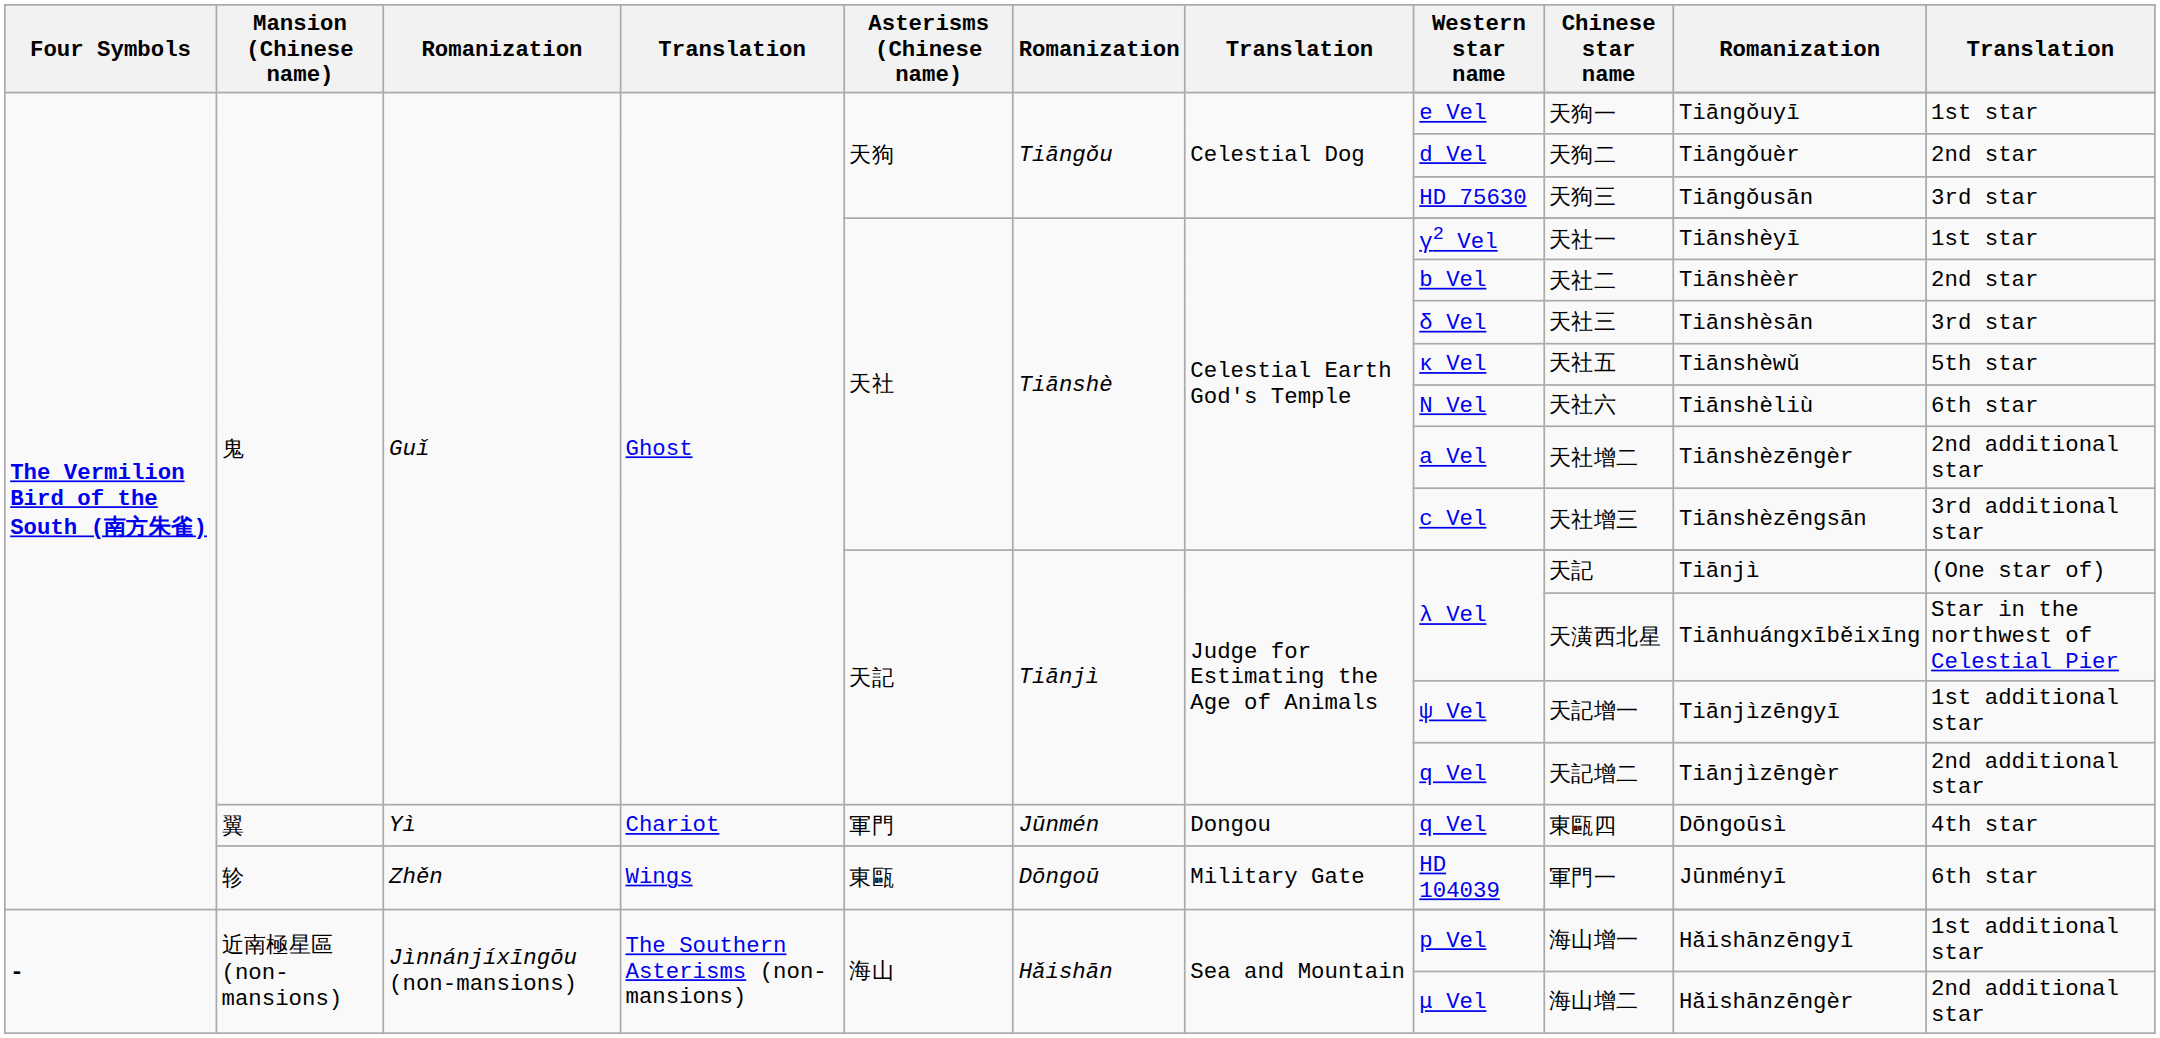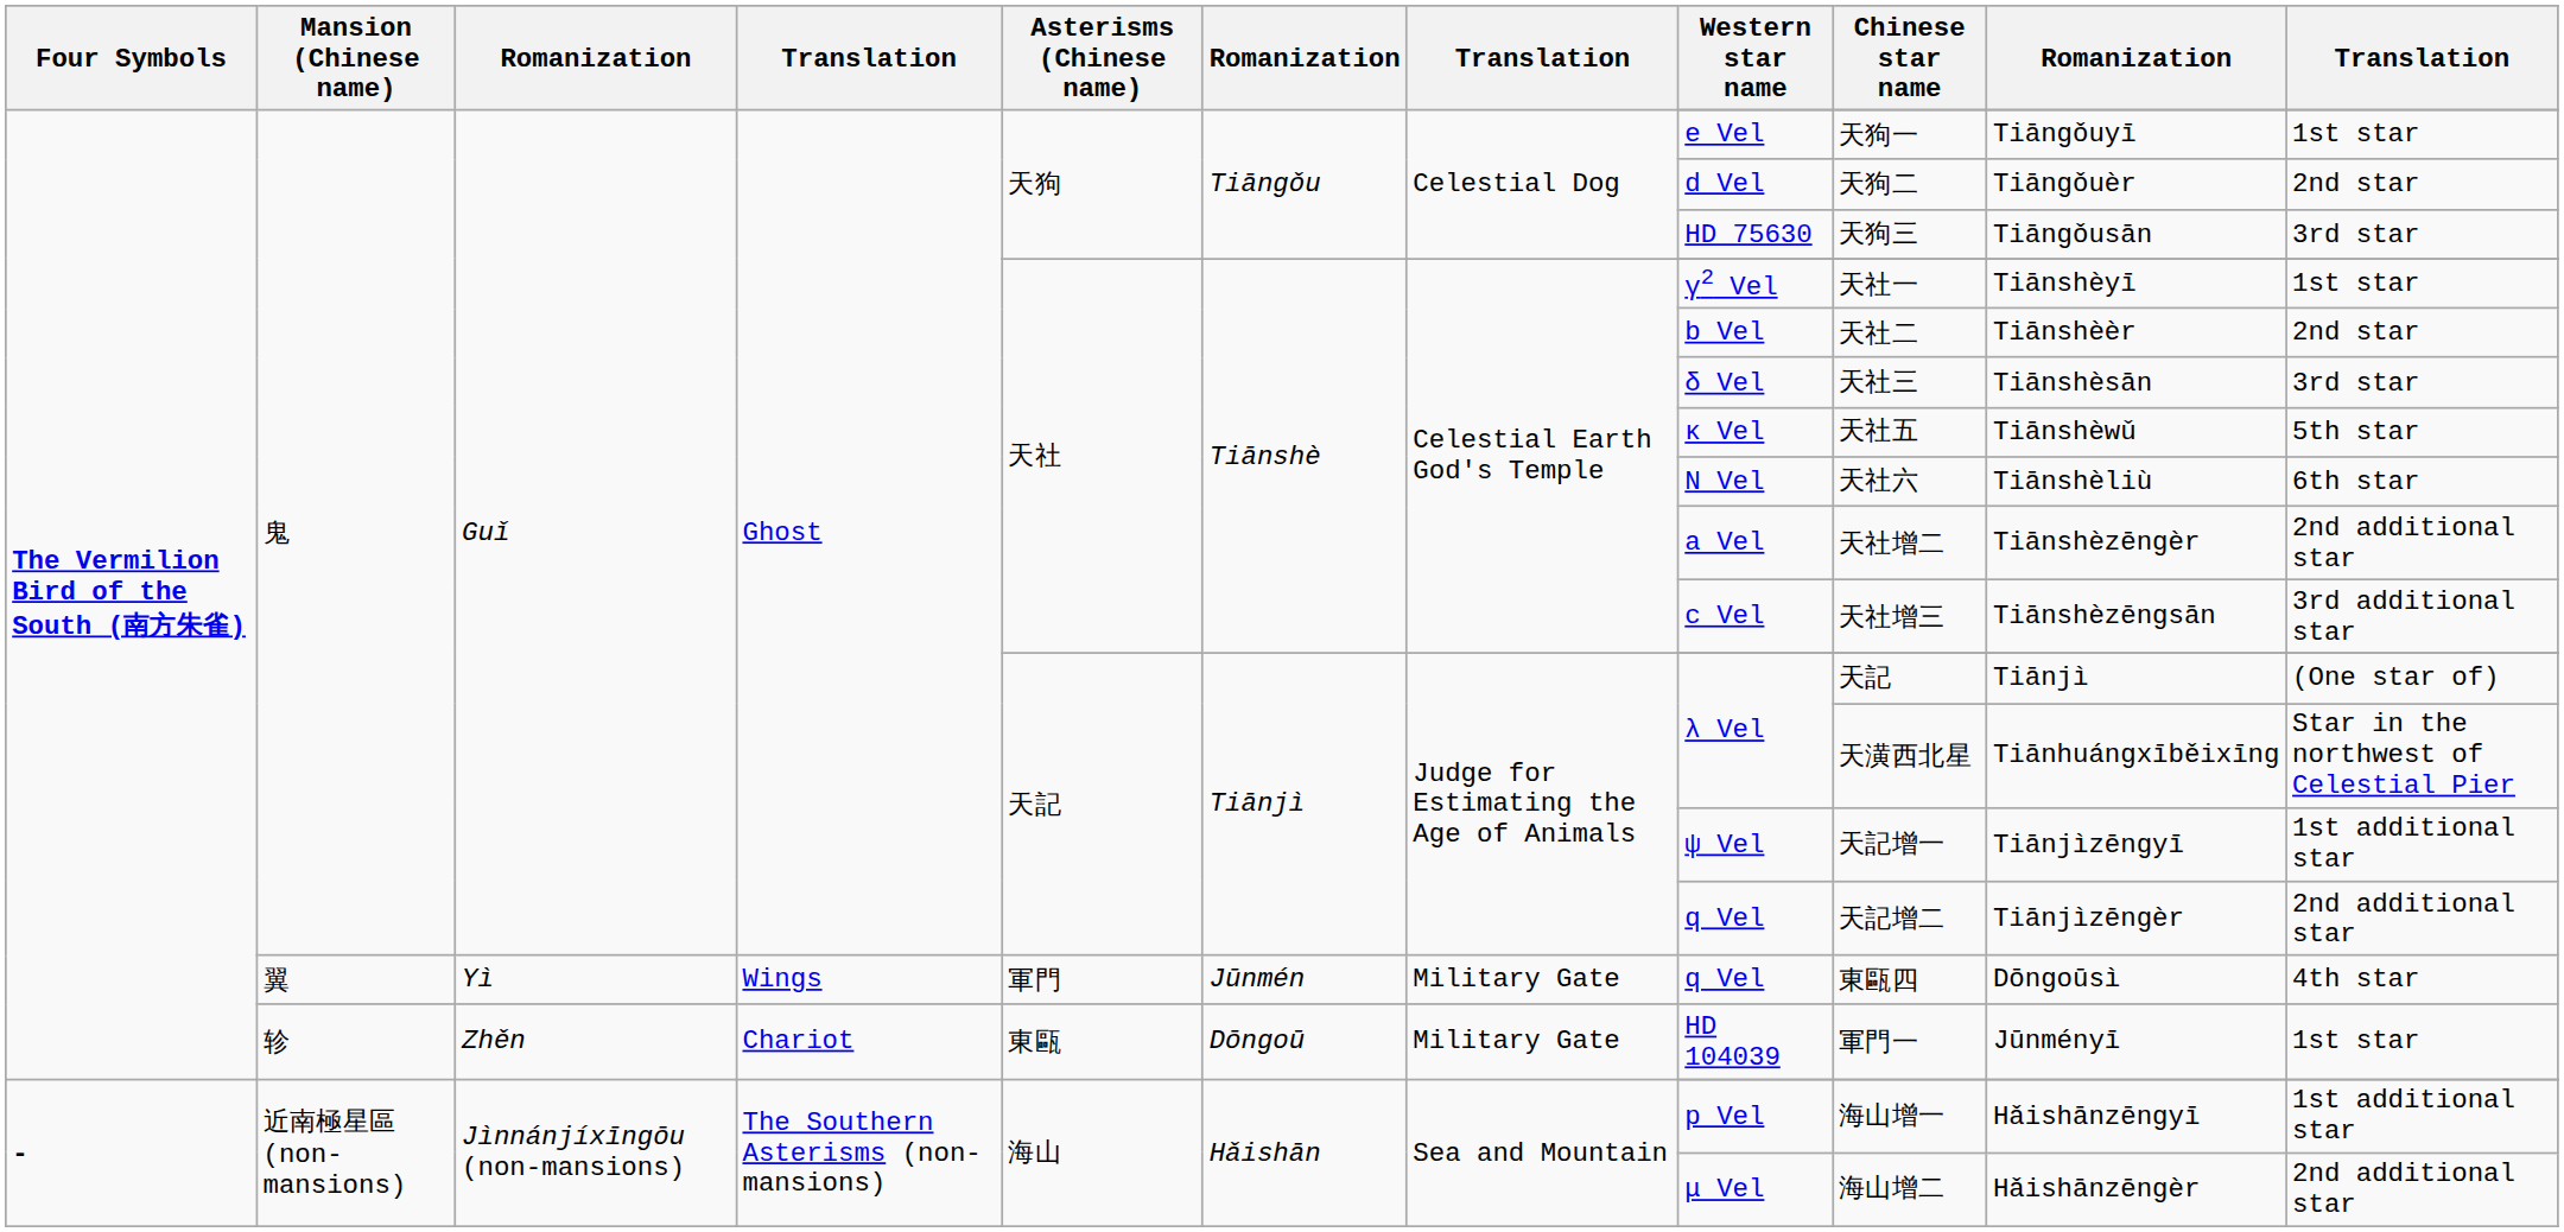翼 | column 4: Chariot -> Wings
翼 | column 7: Dongou -> Military Gate
轸 | column 4: Wings -> Chariot
轸 | column 11: 6th star -> 1st star
